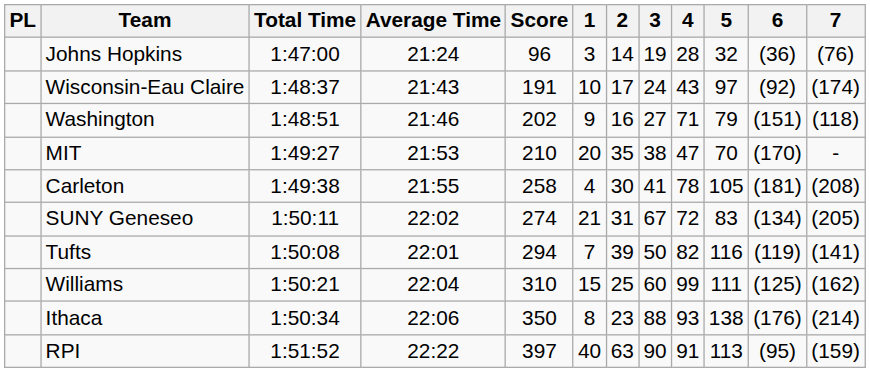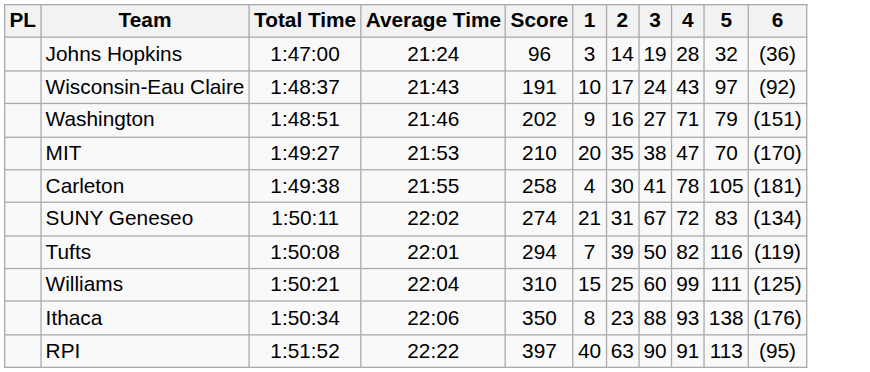- column: 7 | (76) | (174) | (118) | - | (208) | (205) | (141) | (162) | (214) | (159)
